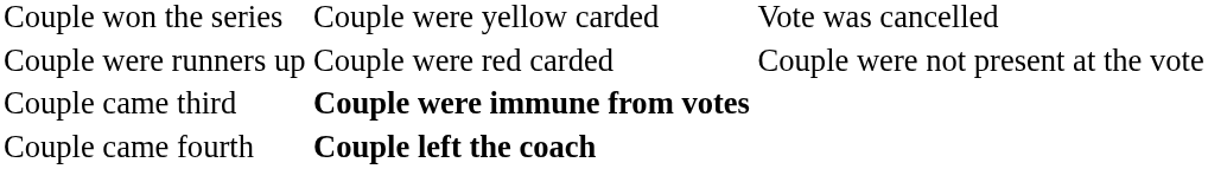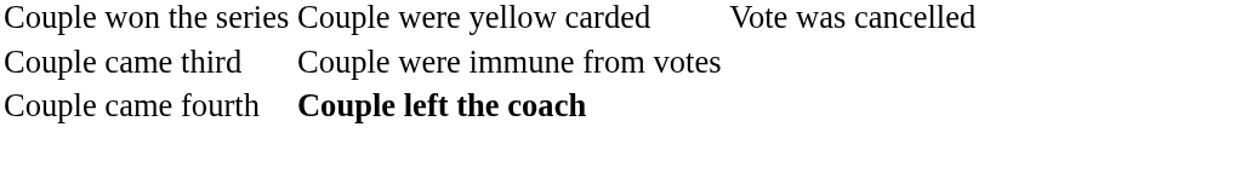- row: Couple were runners up | Couple were red carded | Couple were not present at the vote
Couple came third | column 2: bold -> normal
